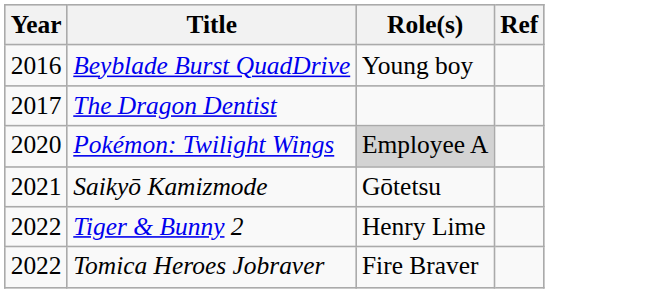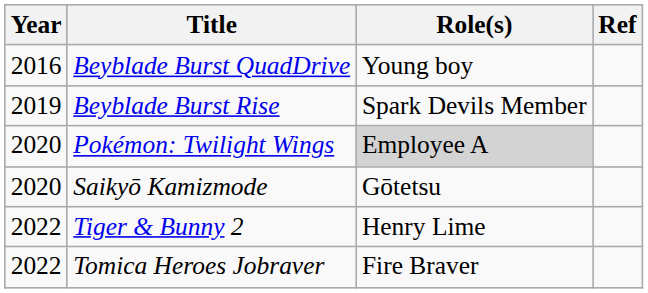- row: 2017 | The Dragon Dentist
+ row: 2019 | Beyblade Burst Rise | Spark Devils Member
Saikyō Kamizmode | Year: 2021 -> 2020
